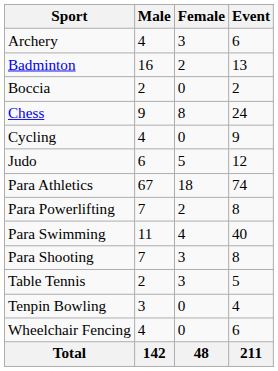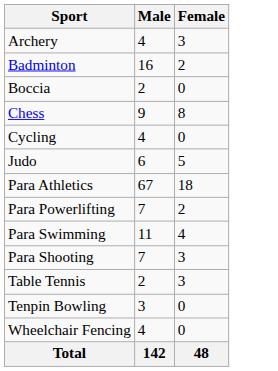- column: Event | 6 | 13 | 2 | 24 | 9 | 12 | 74 | 8 | 40 | 8 | 5 | 4 | 6 | 211
